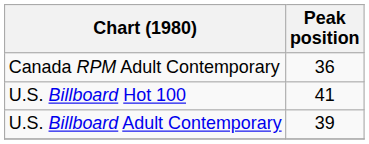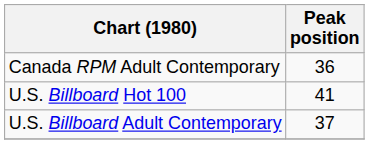U.S. Billboard Adult Contemporary | Peak position: 39 -> 37
